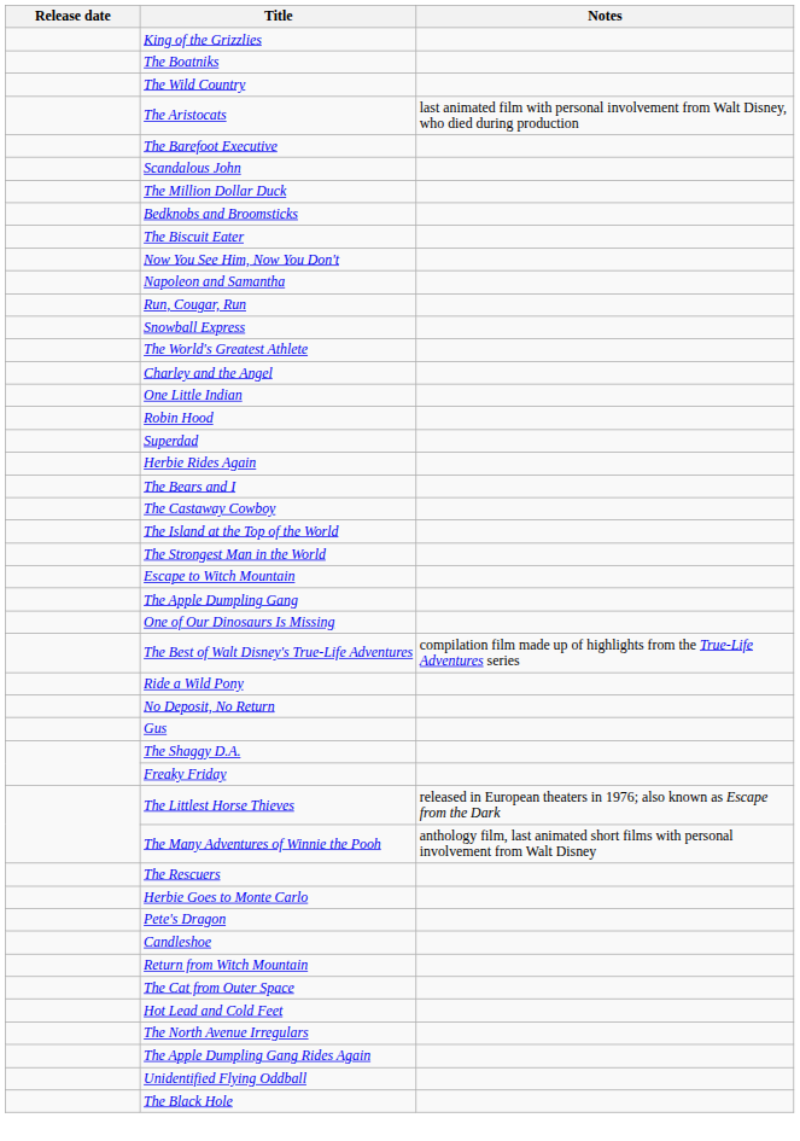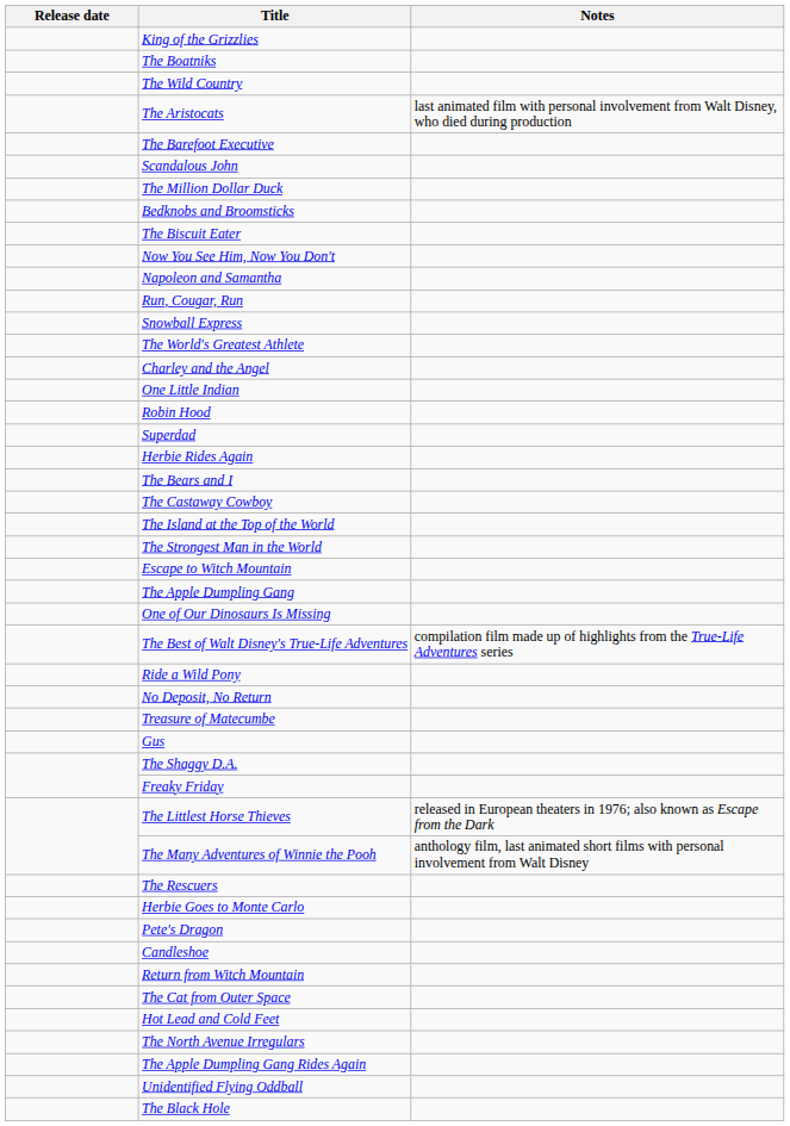+ row: Treasure of Matecumbe
